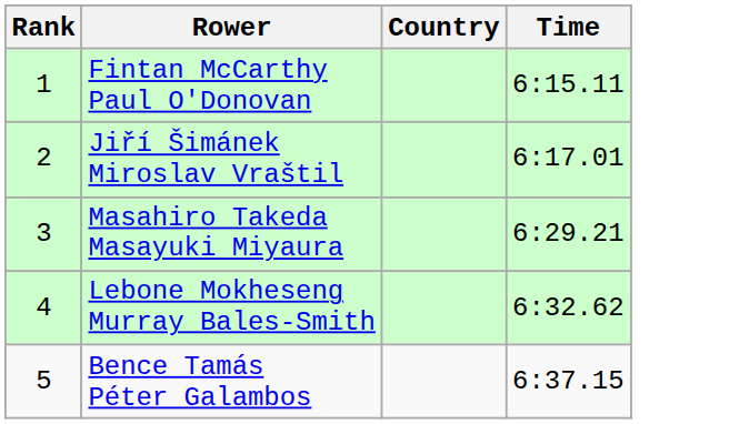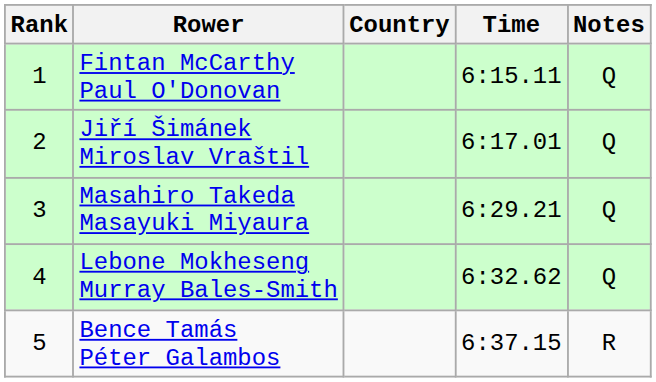+ column: Notes | Q | Q | Q | Q | R
